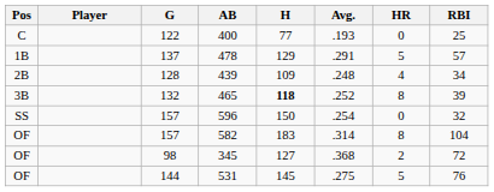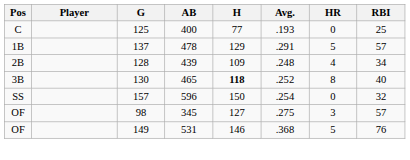400 | G: 122 -> 125
465 | G: 132 -> 130
465 | RBI: 39 -> 40
- row: OF | 157 | 582 | 183 | .314 | 8 | 104
345 | Avg.: .368 -> .275
345 | HR: 2 -> 3
345 | RBI: 72 -> 57
531 | G: 144 -> 149
531 | H: 145 -> 146
531 | Avg.: .275 -> .368
